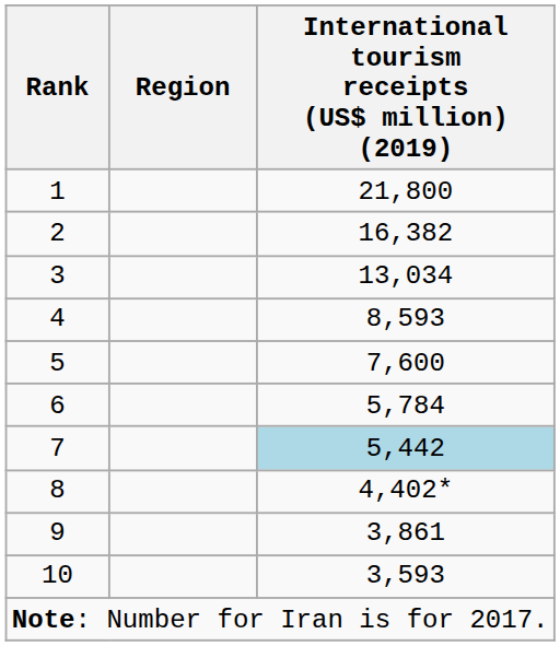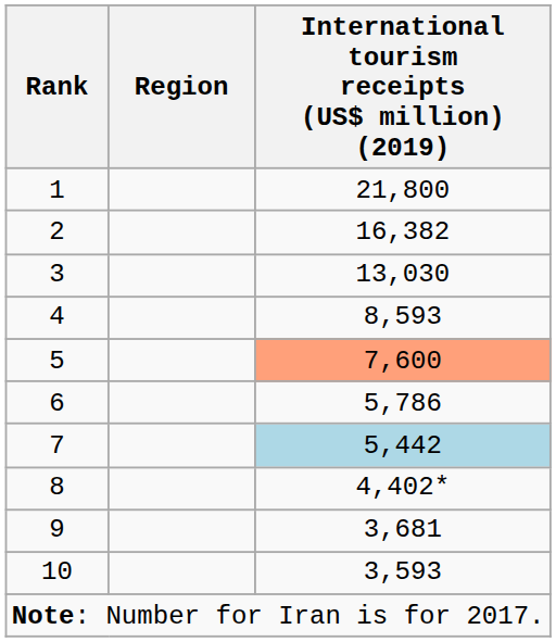3 | International tourism receipts (US$ million) (2019): 13,034 -> 13,030
5 | International tourism receipts (US$ million) (2019): no background -> lightsalmon background
6 | International tourism receipts (US$ million) (2019): 5,784 -> 5,786
9 | International tourism receipts (US$ million) (2019): 3,861 -> 3,681
